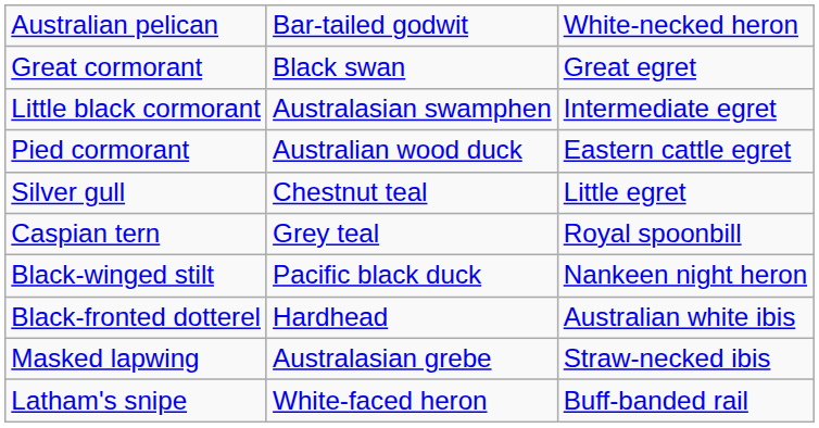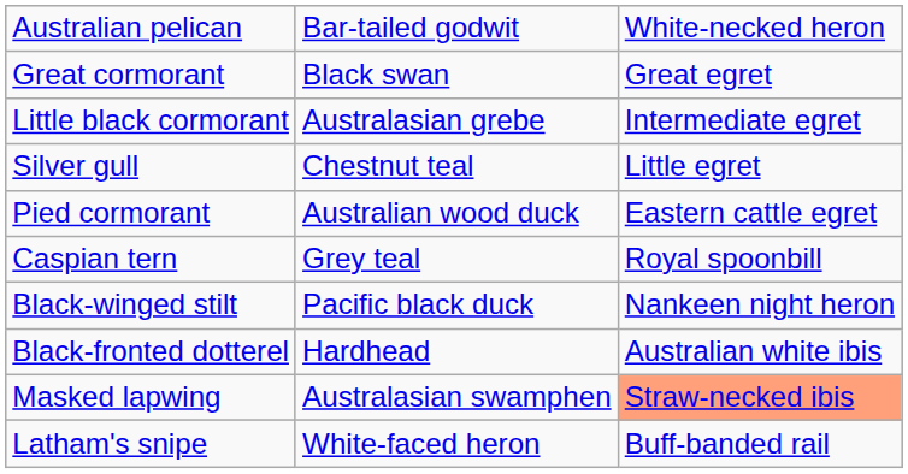Little black cormorant | column 2: Australasian swamphen -> Australasian grebe
rows swapped: Pied cormorant <-> Silver gull
Masked lapwing | column 2: Australasian grebe -> Australasian swamphen
Masked lapwing | column 3: no background -> lightsalmon background
